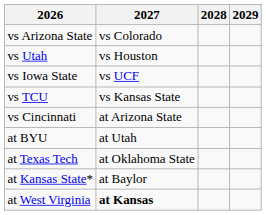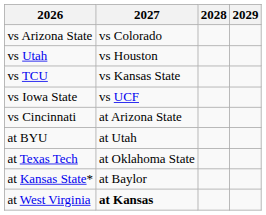rows swapped: vs TCU <-> vs Iowa State
